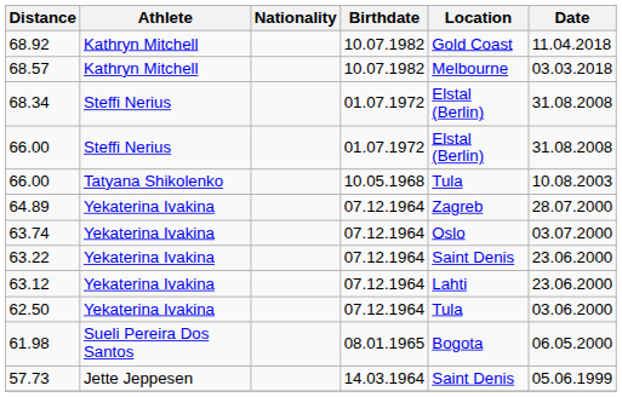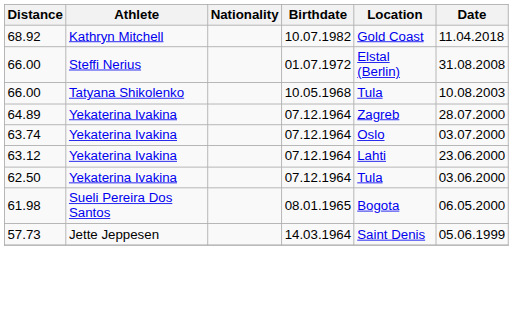- row: 68.57 | Kathryn Mitchell | 10.07.1982 | Melbourne | 03.03.2018
- row: 68.34 | Steffi Nerius | 01.07.1972 | Elstal (Berlin) | 31.08.2008
- row: 63.22 | Yekaterina Ivakina | 07.12.1964 | Saint Denis | 23.06.2000
